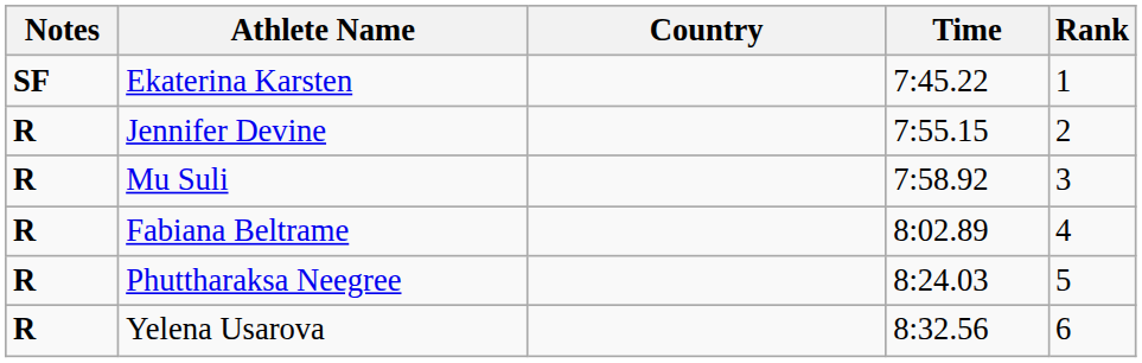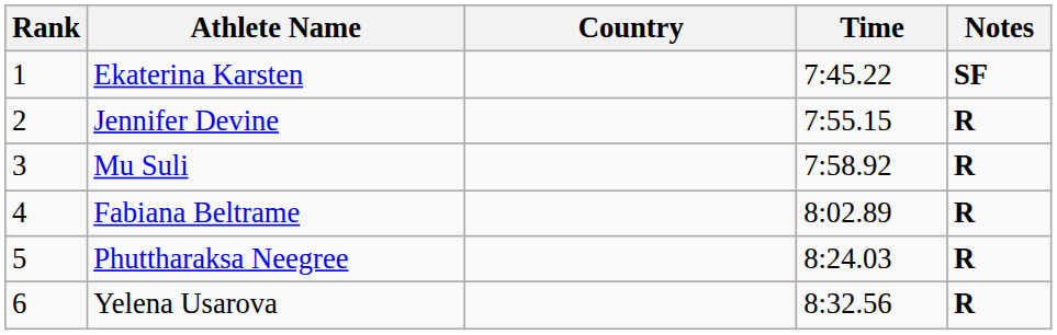columns swapped: Rank <-> Notes
